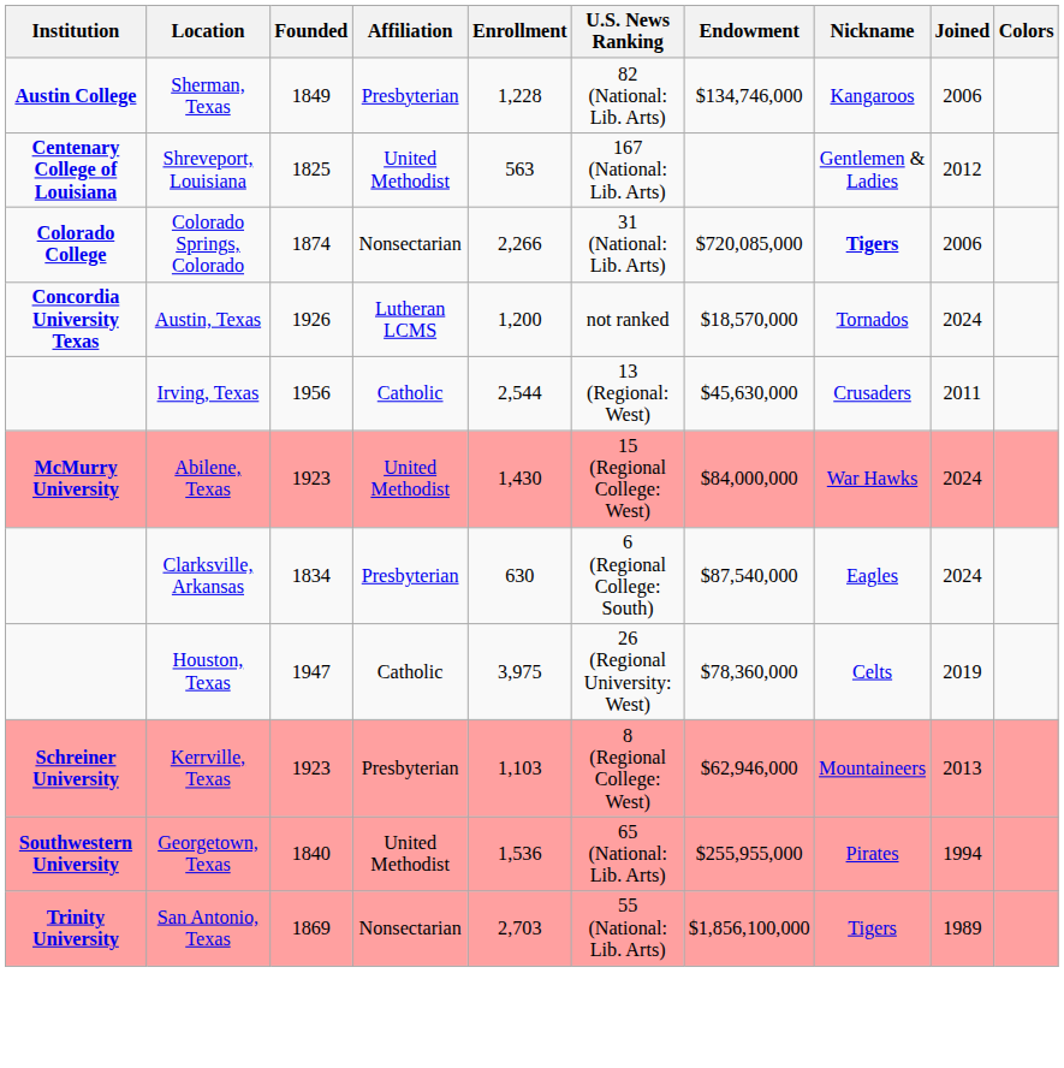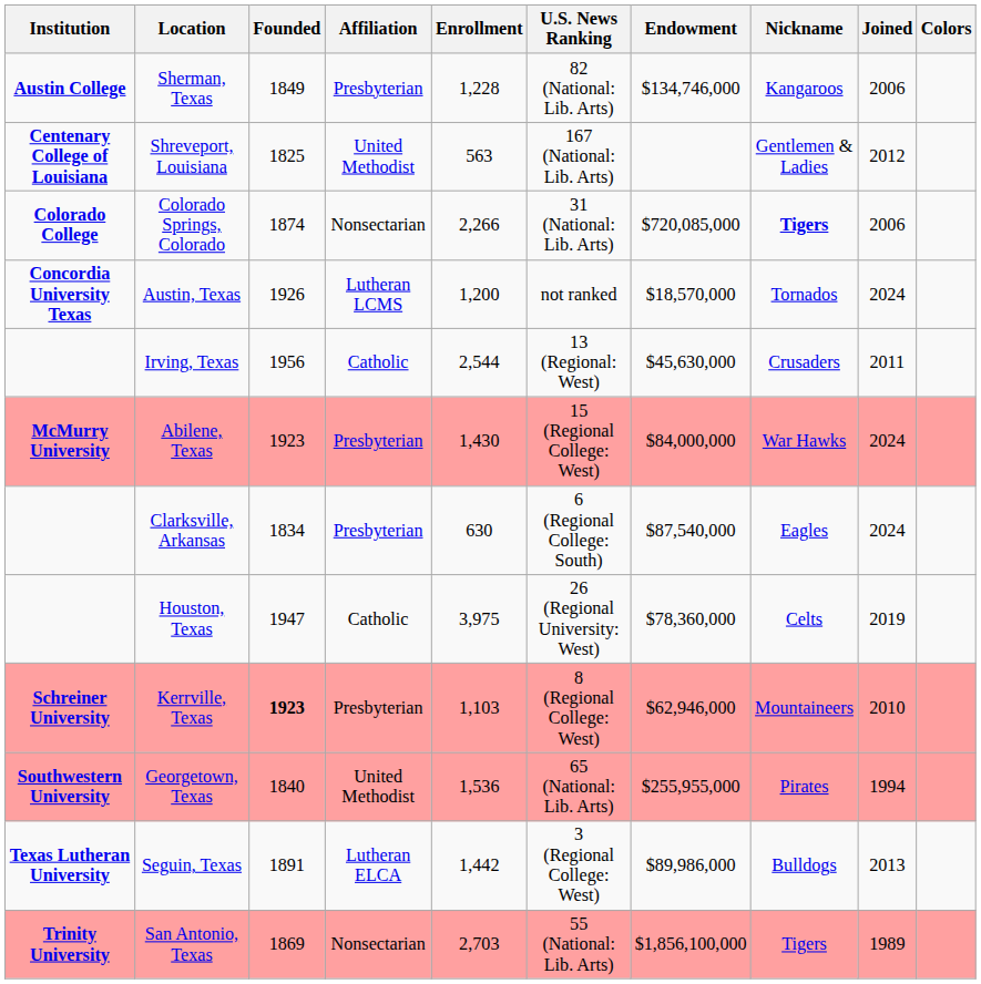Abilene, Texas | Affiliation: United Methodist -> Presbyterian
Kerrville, Texas | Founded: normal -> bold
Kerrville, Texas | Joined: 2013 -> 2010
+ row: Texas Lutheran University | Seguin, Texas | 1891 | Lutheran ELCA | 1,442 | 3 (Regional College: West) | $89,986,000 | Bulldogs | 2013
